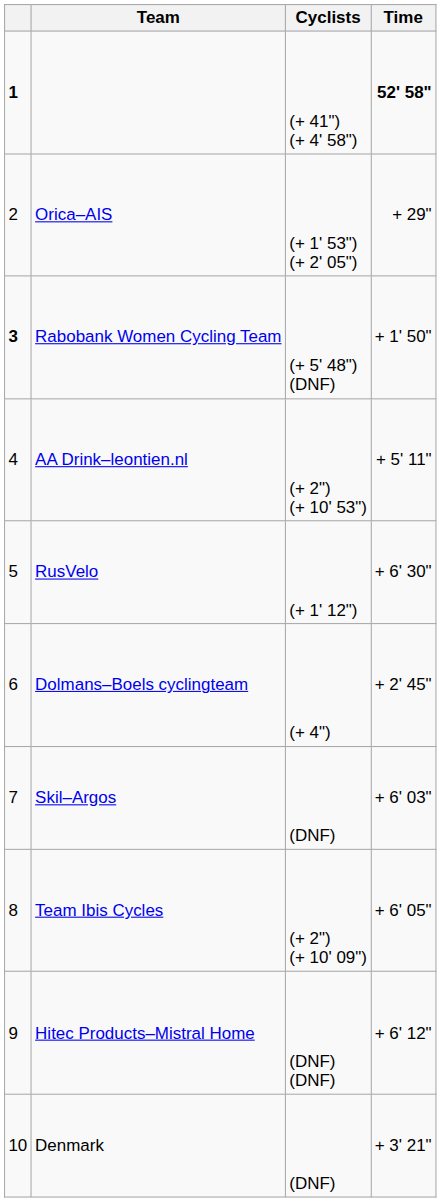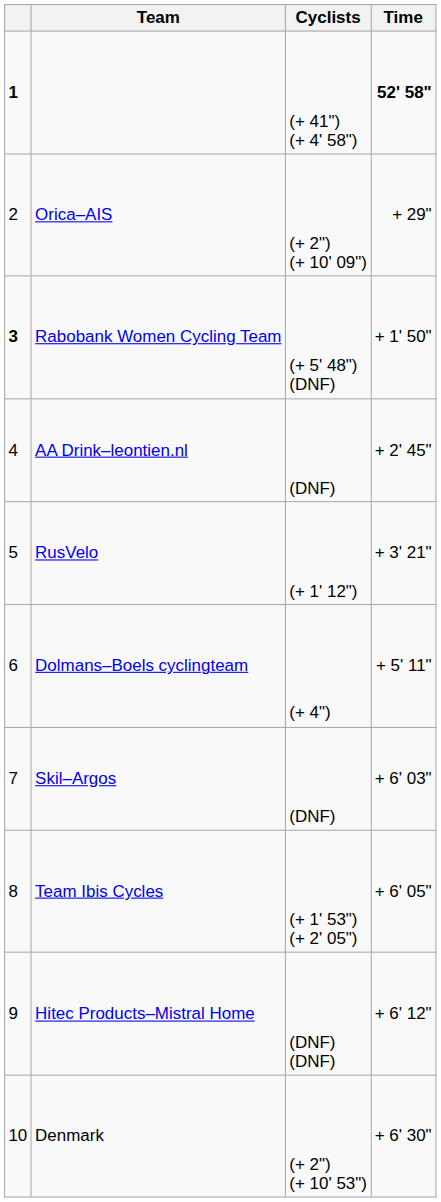Orica–AIS | Cyclists: (+ 1' 53") (+ 2' 05") -> (+ 2") (+ 10' 09")
AA Drink–leontien.nl | Cyclists: (+ 2") (+ 10' 53") -> (DNF)
AA Drink–leontien.nl | Time: + 5' 11" -> + 2' 45"
RusVelo | Time: + 6' 30" -> + 3' 21"
Dolmans–Boels cyclingteam | Time: + 2' 45" -> + 5' 11"
Team Ibis Cycles | Cyclists: (+ 2") (+ 10' 09") -> (+ 1' 53") (+ 2' 05")
Denmark | Cyclists: (DNF) -> (+ 2") (+ 10' 53")
Denmark | Time: + 3' 21" -> + 6' 30"
